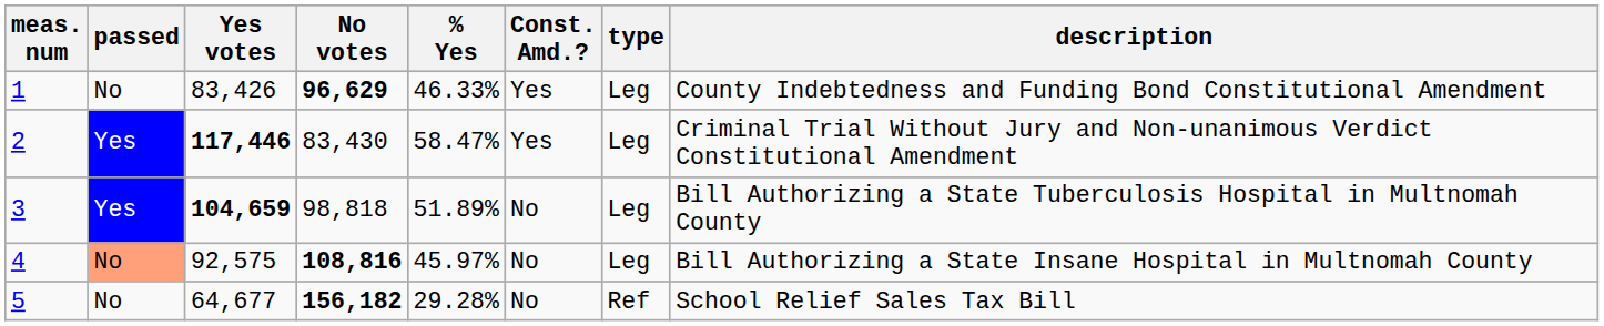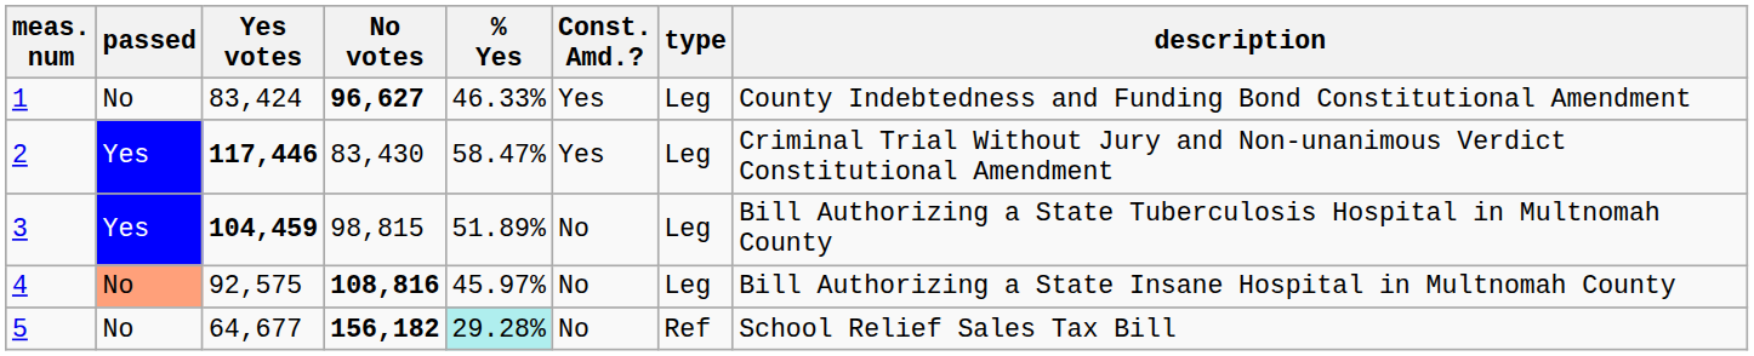1 | Yes votes: 83,426 -> 83,424
1 | No votes: 96,629 -> 96,627
3 | Yes votes: 104,659 -> 104,459
3 | No votes: 98,818 -> 98,815
5 | % Yes: no background -> paleturquoise background
